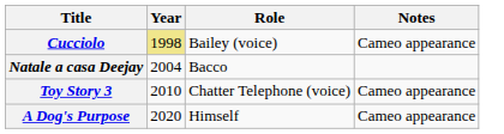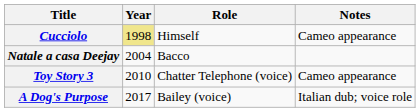Cucciolo | Role: Bailey (voice) -> Himself
A Dog's Purpose | Year: 2020 -> 2017
A Dog's Purpose | Role: Himself -> Bailey (voice)
A Dog's Purpose | Notes: Cameo appearance -> Italian dub; voice role
